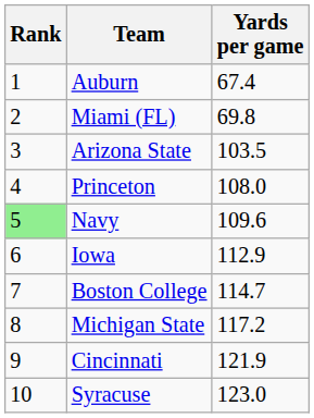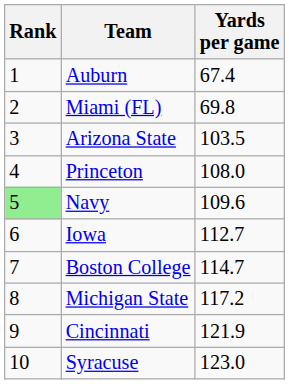Iowa | Yards per game: 112.9 -> 112.7
